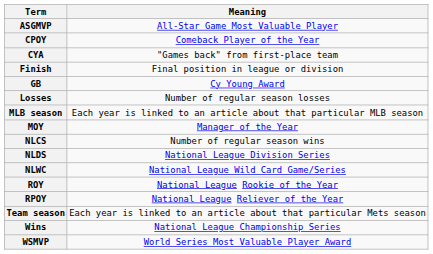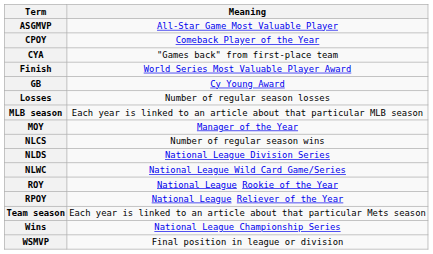Finish | Meaning: Final position in league or division -> World Series Most Valuable Player Award
WSMVP | Meaning: World Series Most Valuable Player Award -> Final position in league or division
